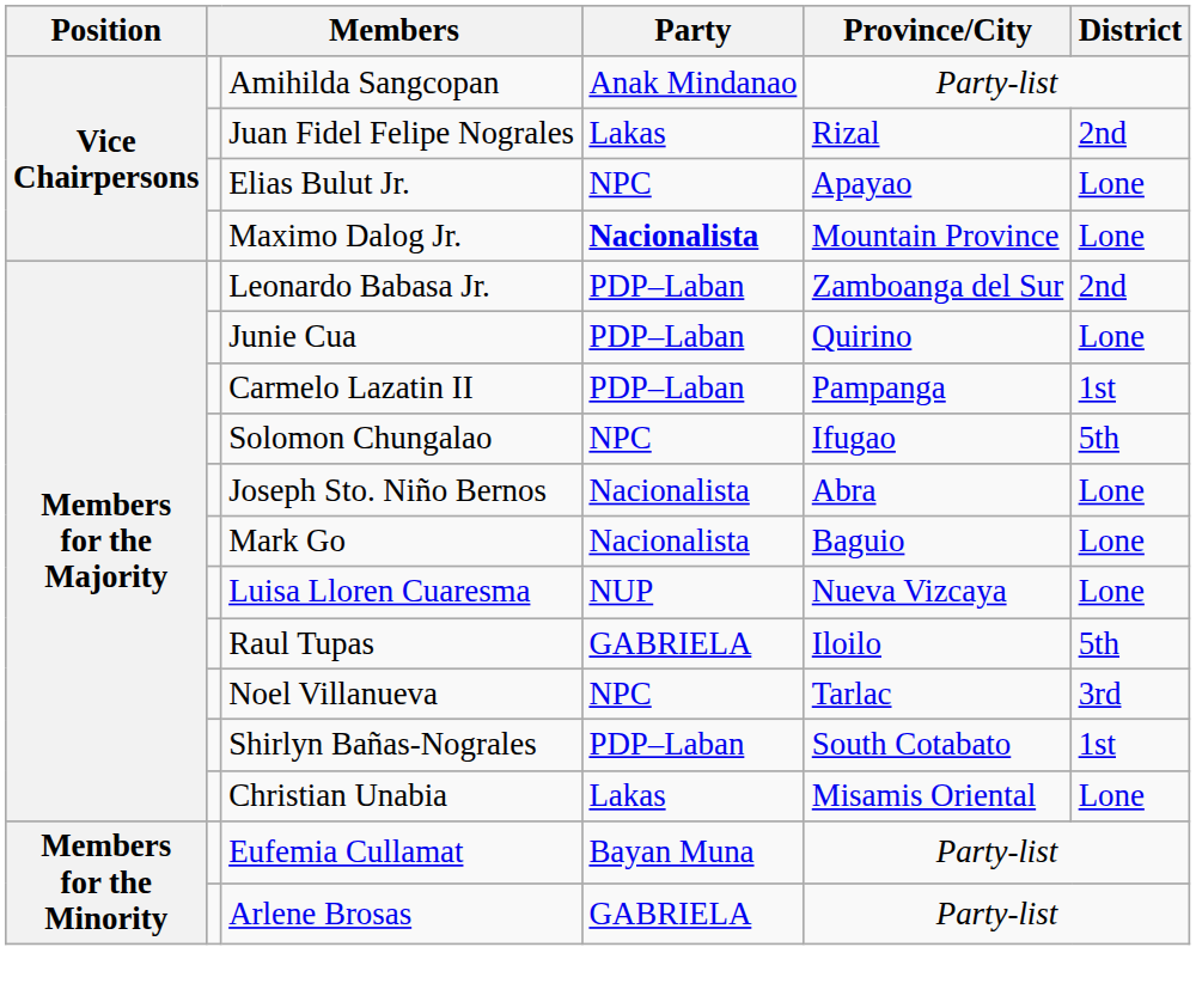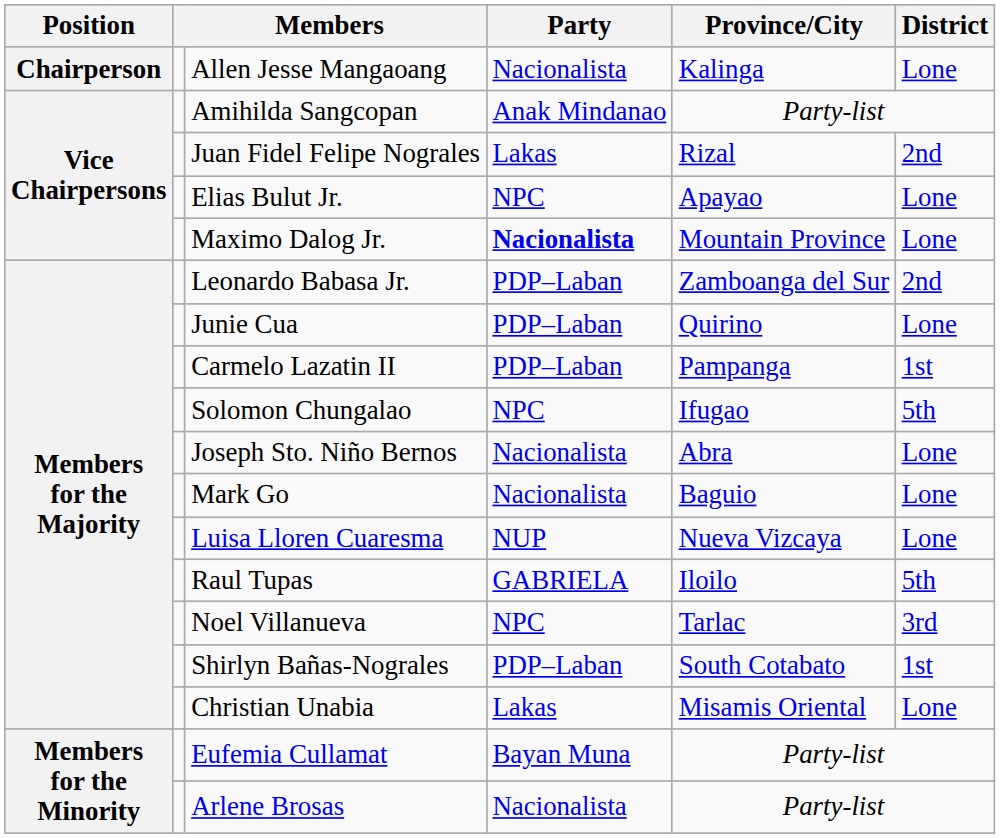+ row: Chairperson | Allen Jesse Mangaoang | Nacionalista | Kalinga | Lone
Arlene Brosas | Party: GABRIELA -> Nacionalista
